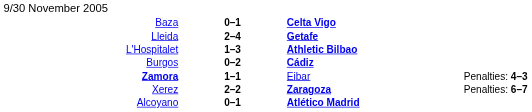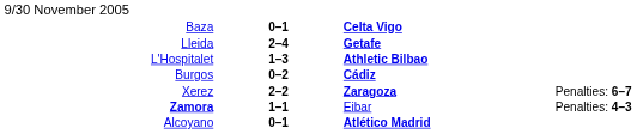rows swapped: Zamora <-> Xerez
